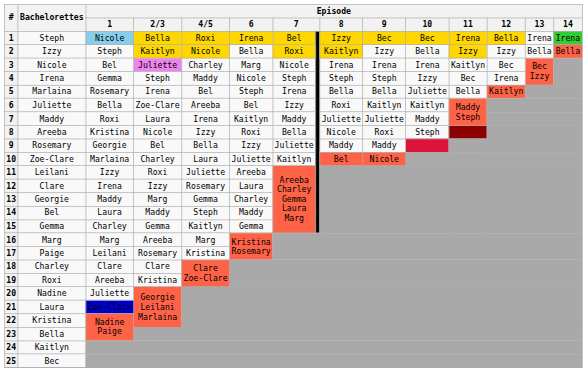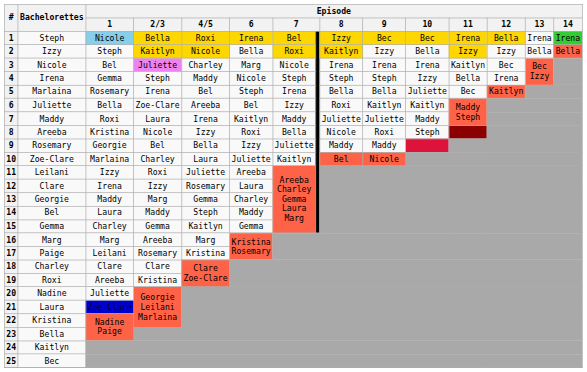4 | Episode / 11: Bec -> Bella
5 | Episode / 11: Bella -> Bec
